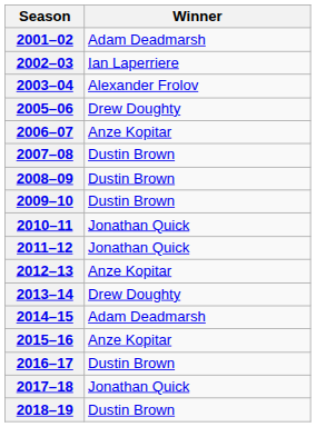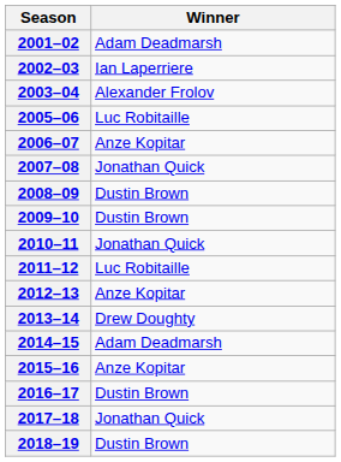2005–06 | Winner: Drew Doughty -> Luc Robitaille
2007–08 | Winner: Dustin Brown -> Jonathan Quick
2011–12 | Winner: Jonathan Quick -> Luc Robitaille
